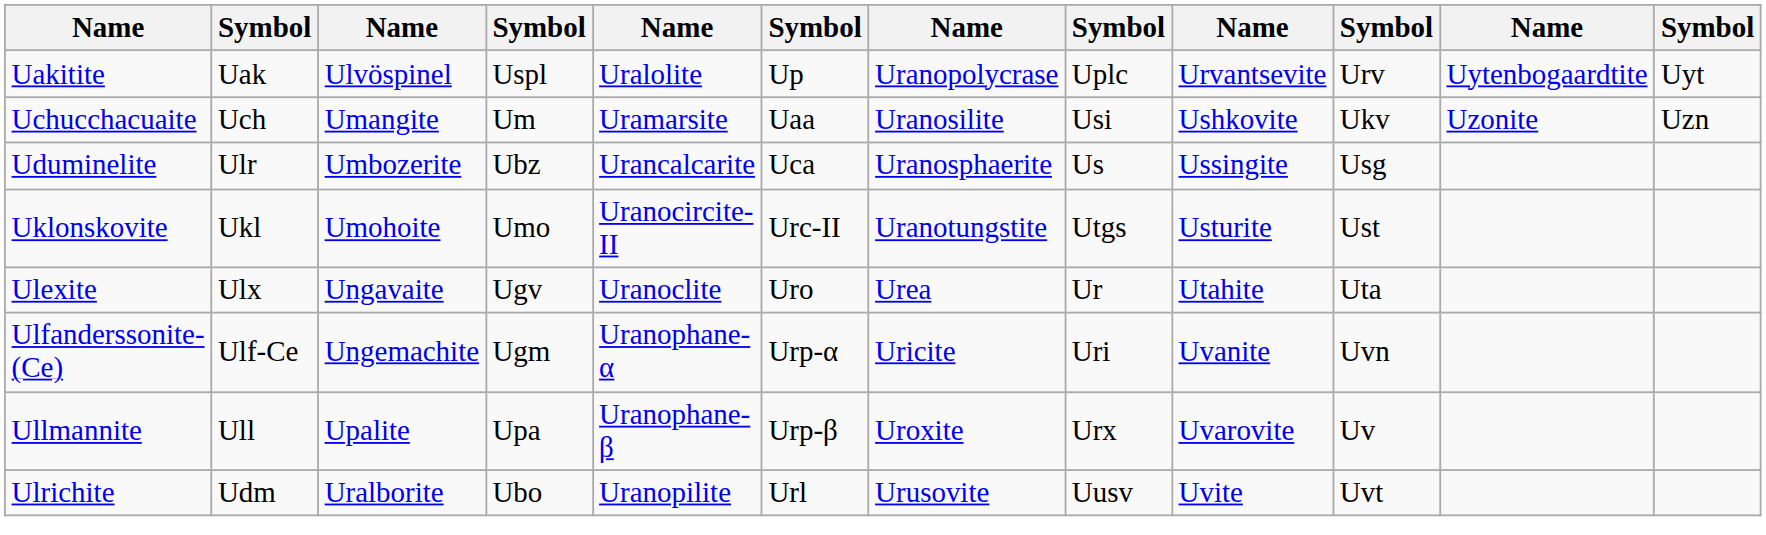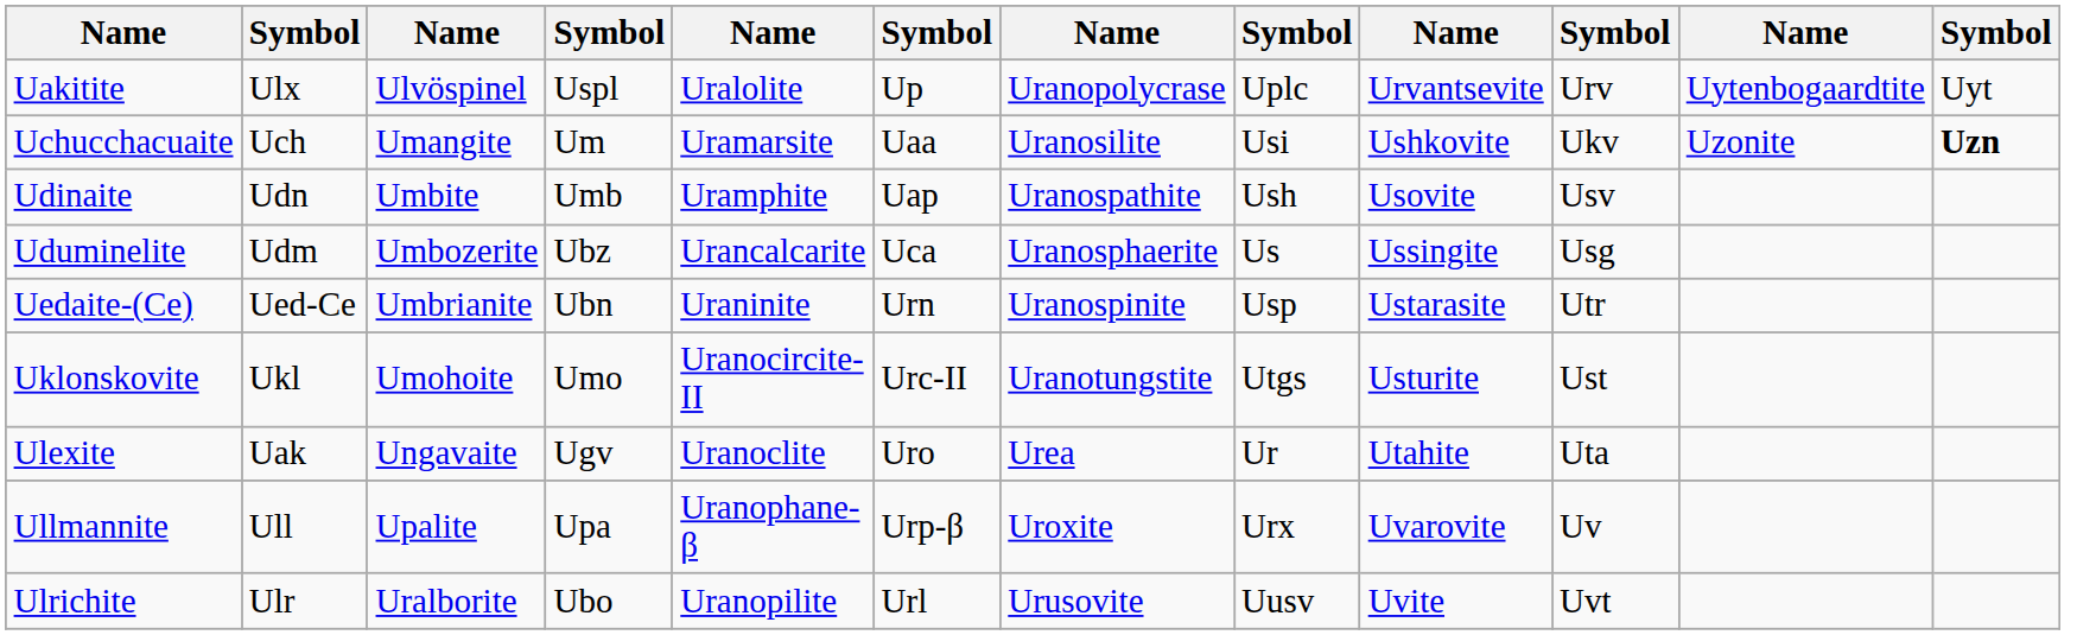Uakitite | column 2: Uak -> Ulx
Uchucchacuaite | column 12: normal -> bold
+ row: Udinaite | Udn | Umbite | Umb | Uramphite | Uap | Uranospathite | Ush | Usovite | Usv
Uduminelite | column 2: Ulr -> Udm
+ row: Uedaite-(Ce) | Ued-Ce | Umbrianite | Ubn | Uraninite | Urn | Uranospinite | Usp | Ustarasite | Utr
Ulexite | column 2: Ulx -> Uak
- row: Ulfanderssonite-(Ce) | Ulf-Ce | Ungemachite | Ugm | Uranophane-α | Urp-α | Uricite | Uri | Uvanite | Uvn
Ulrichite | column 2: Udm -> Ulr
